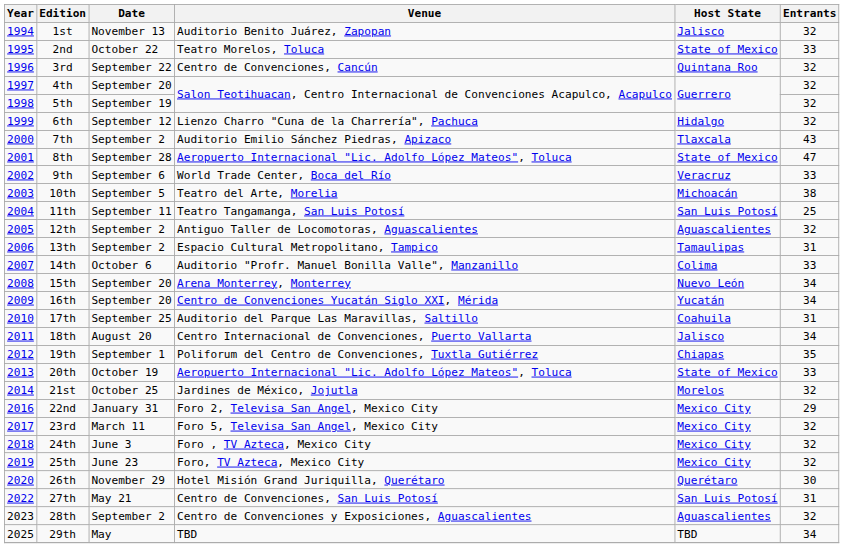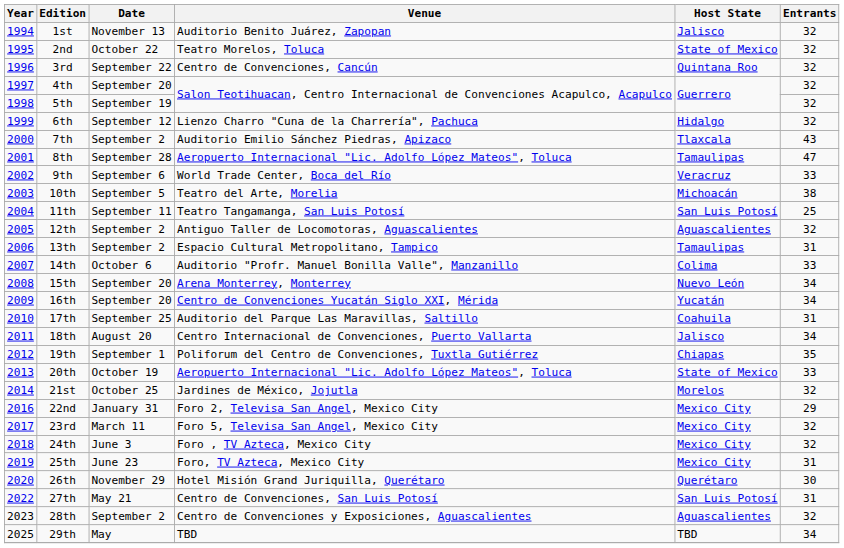2nd | Entrants: 33 -> 32
8th | Host State: State of Mexico -> Tamaulipas
25th | Entrants: 32 -> 31
